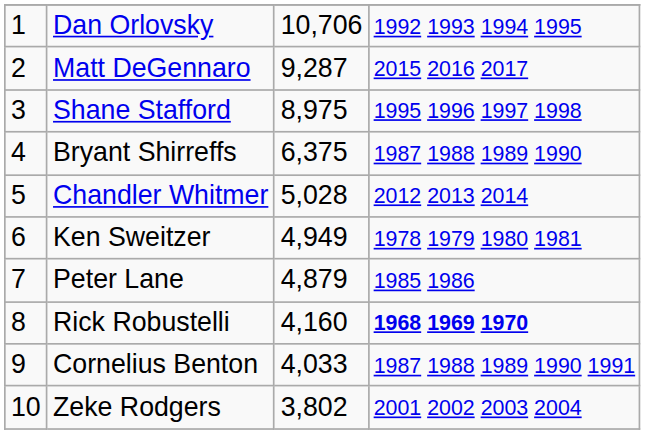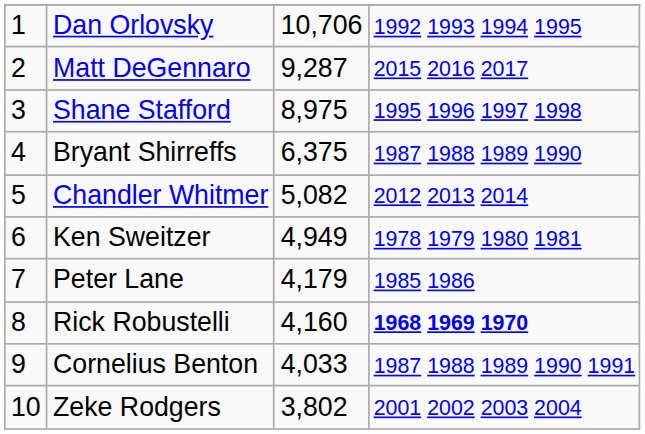Chandler Whitmer | column 3: 5,028 -> 5,082
Peter Lane | column 3: 4,879 -> 4,179
